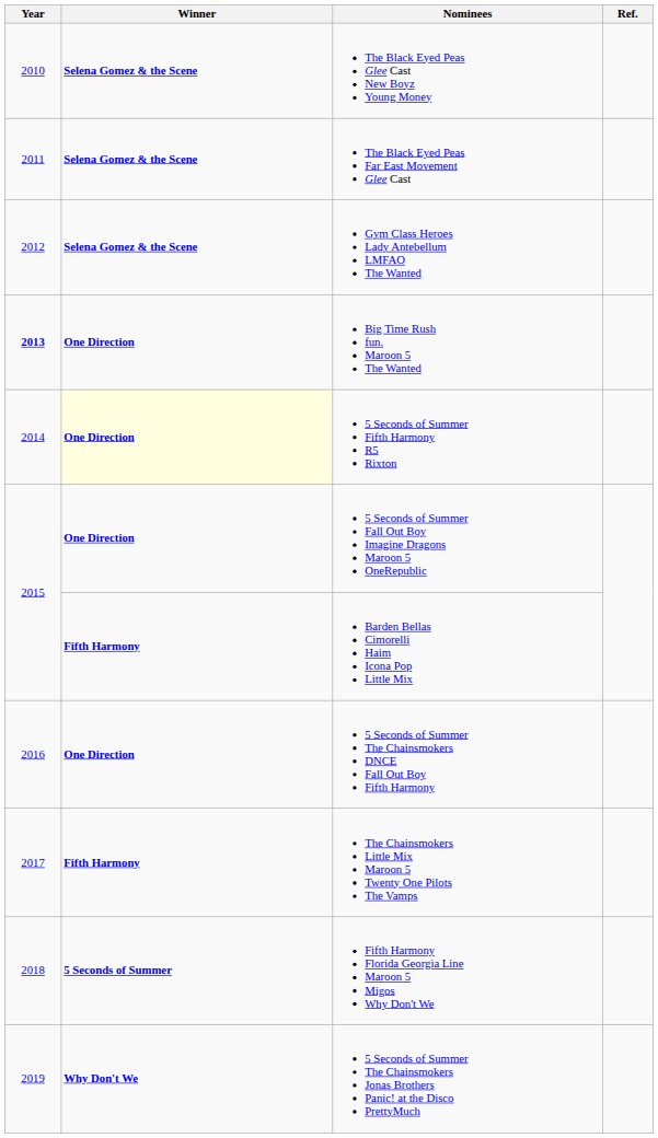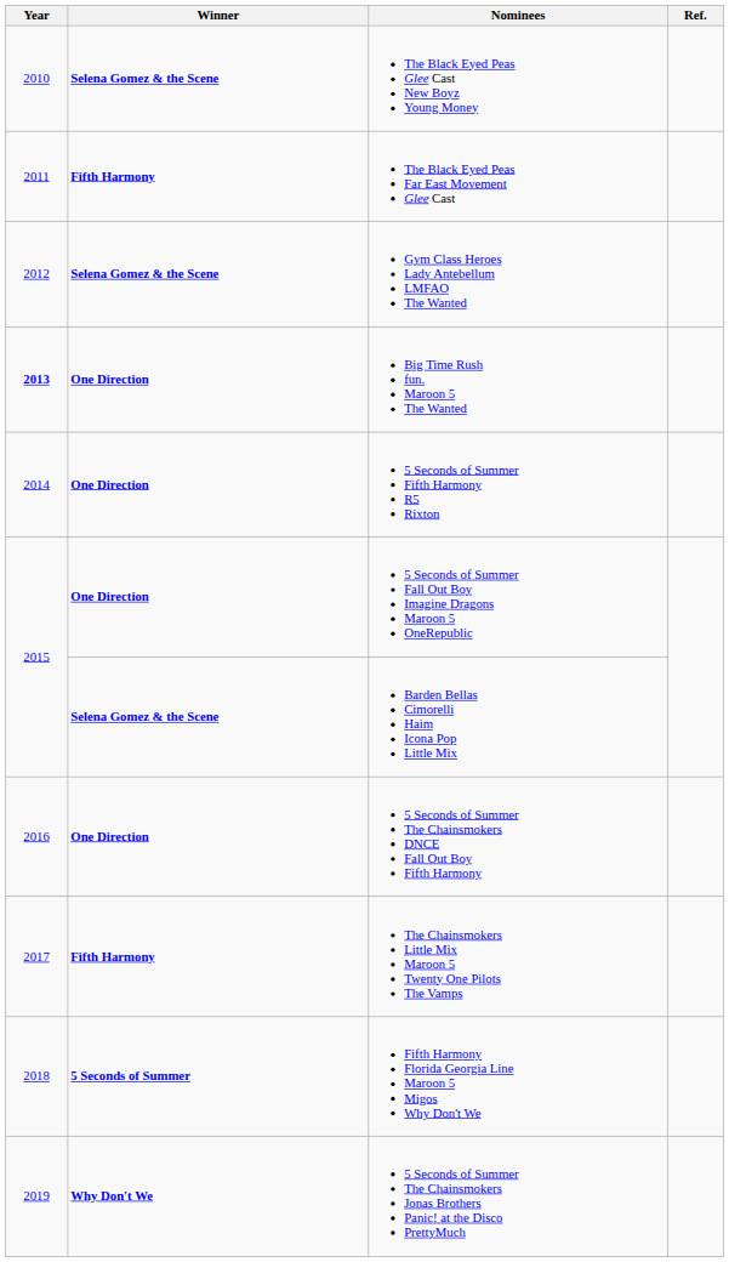The Black Eyed Peas Far East Movement Glee Cast | Winner: Selena Gomez & the Scene -> Fifth Harmony
5 Seconds of Summer Fifth Harmony R5 Rixton | Winner: lightyellow background -> no background
Barden Bellas Cimorelli Haim Icona Pop Little Mix | Winner: Fifth Harmony -> Selena Gomez & the Scene
